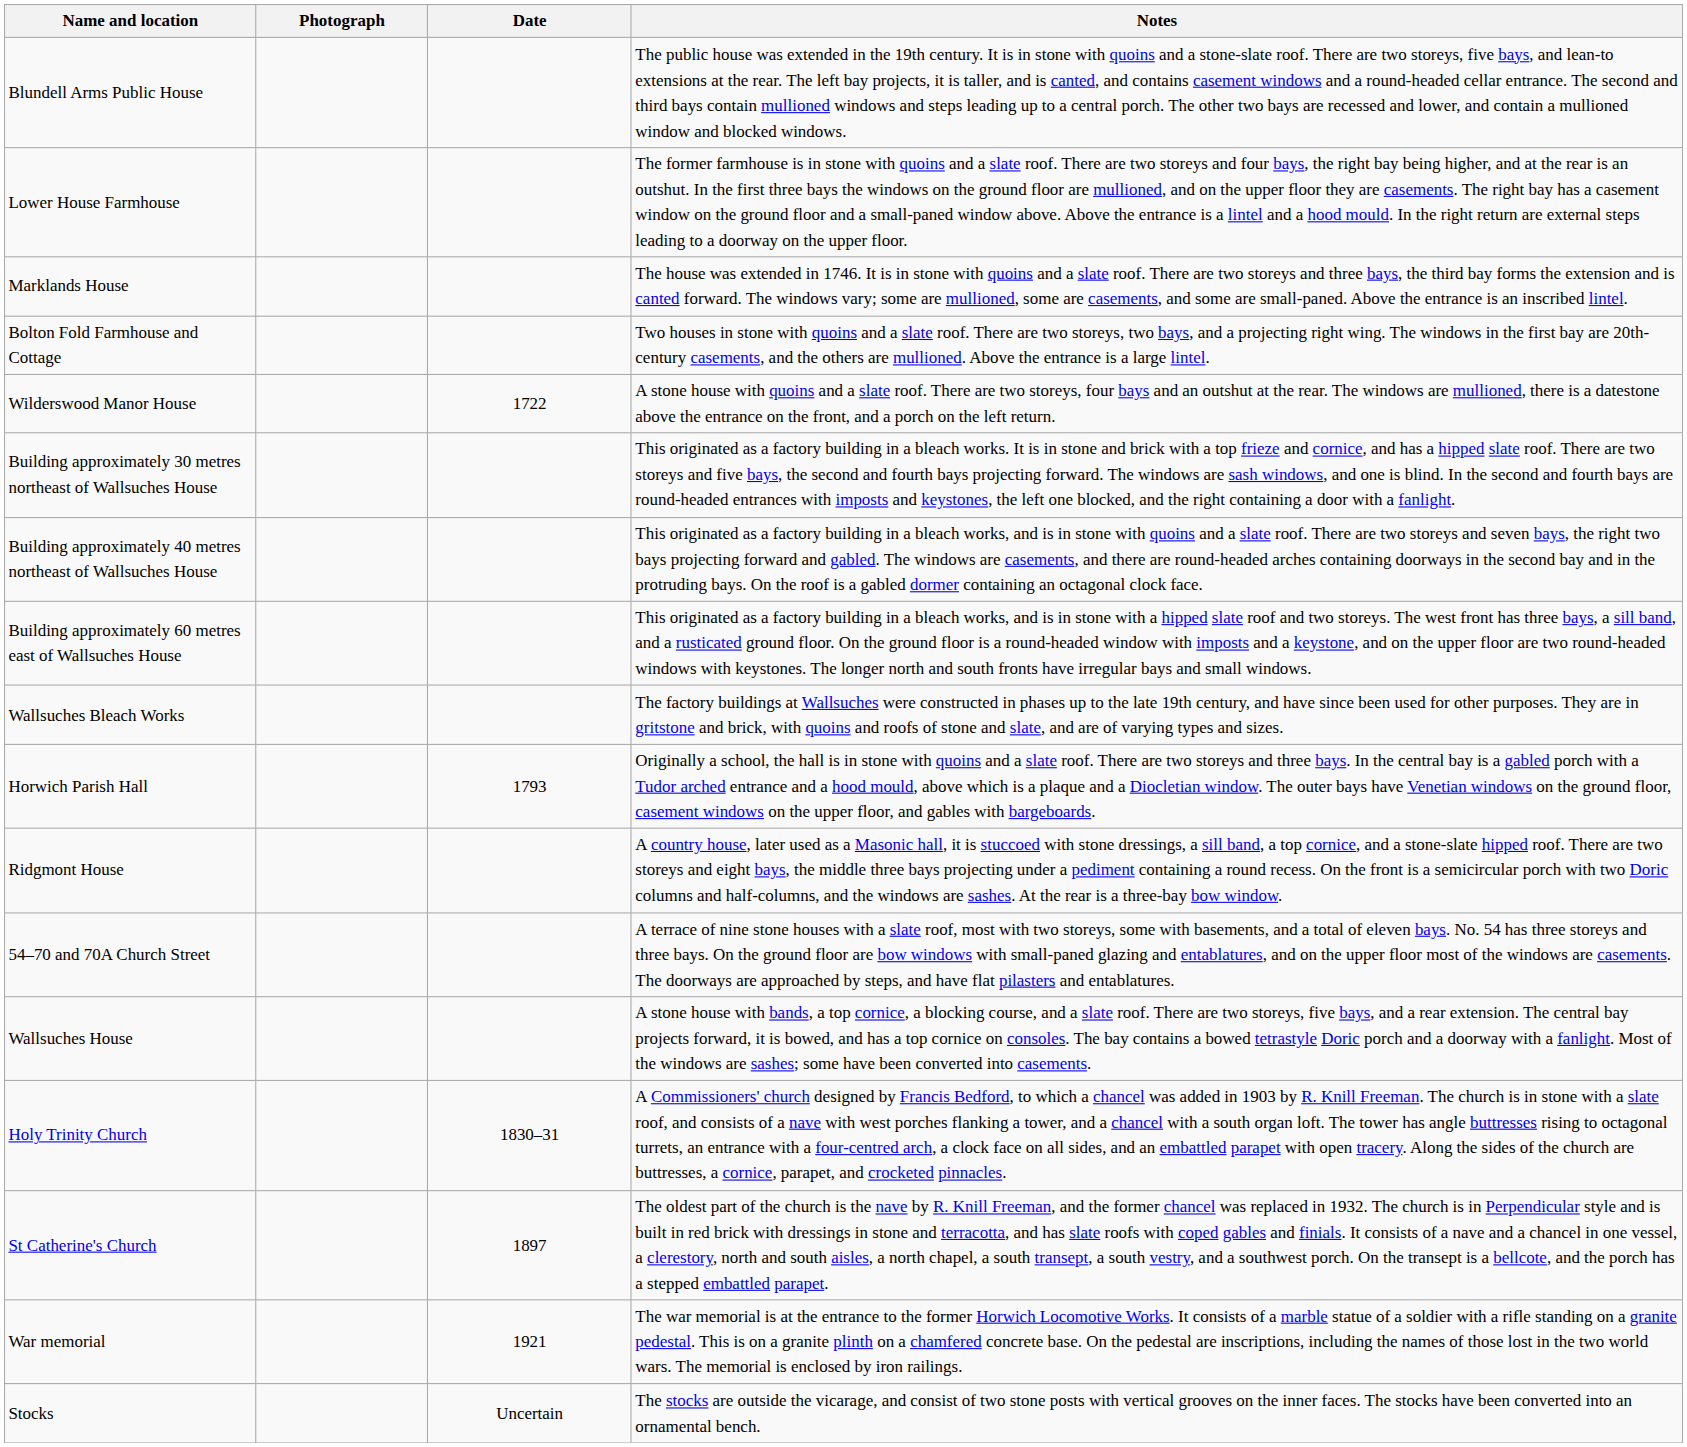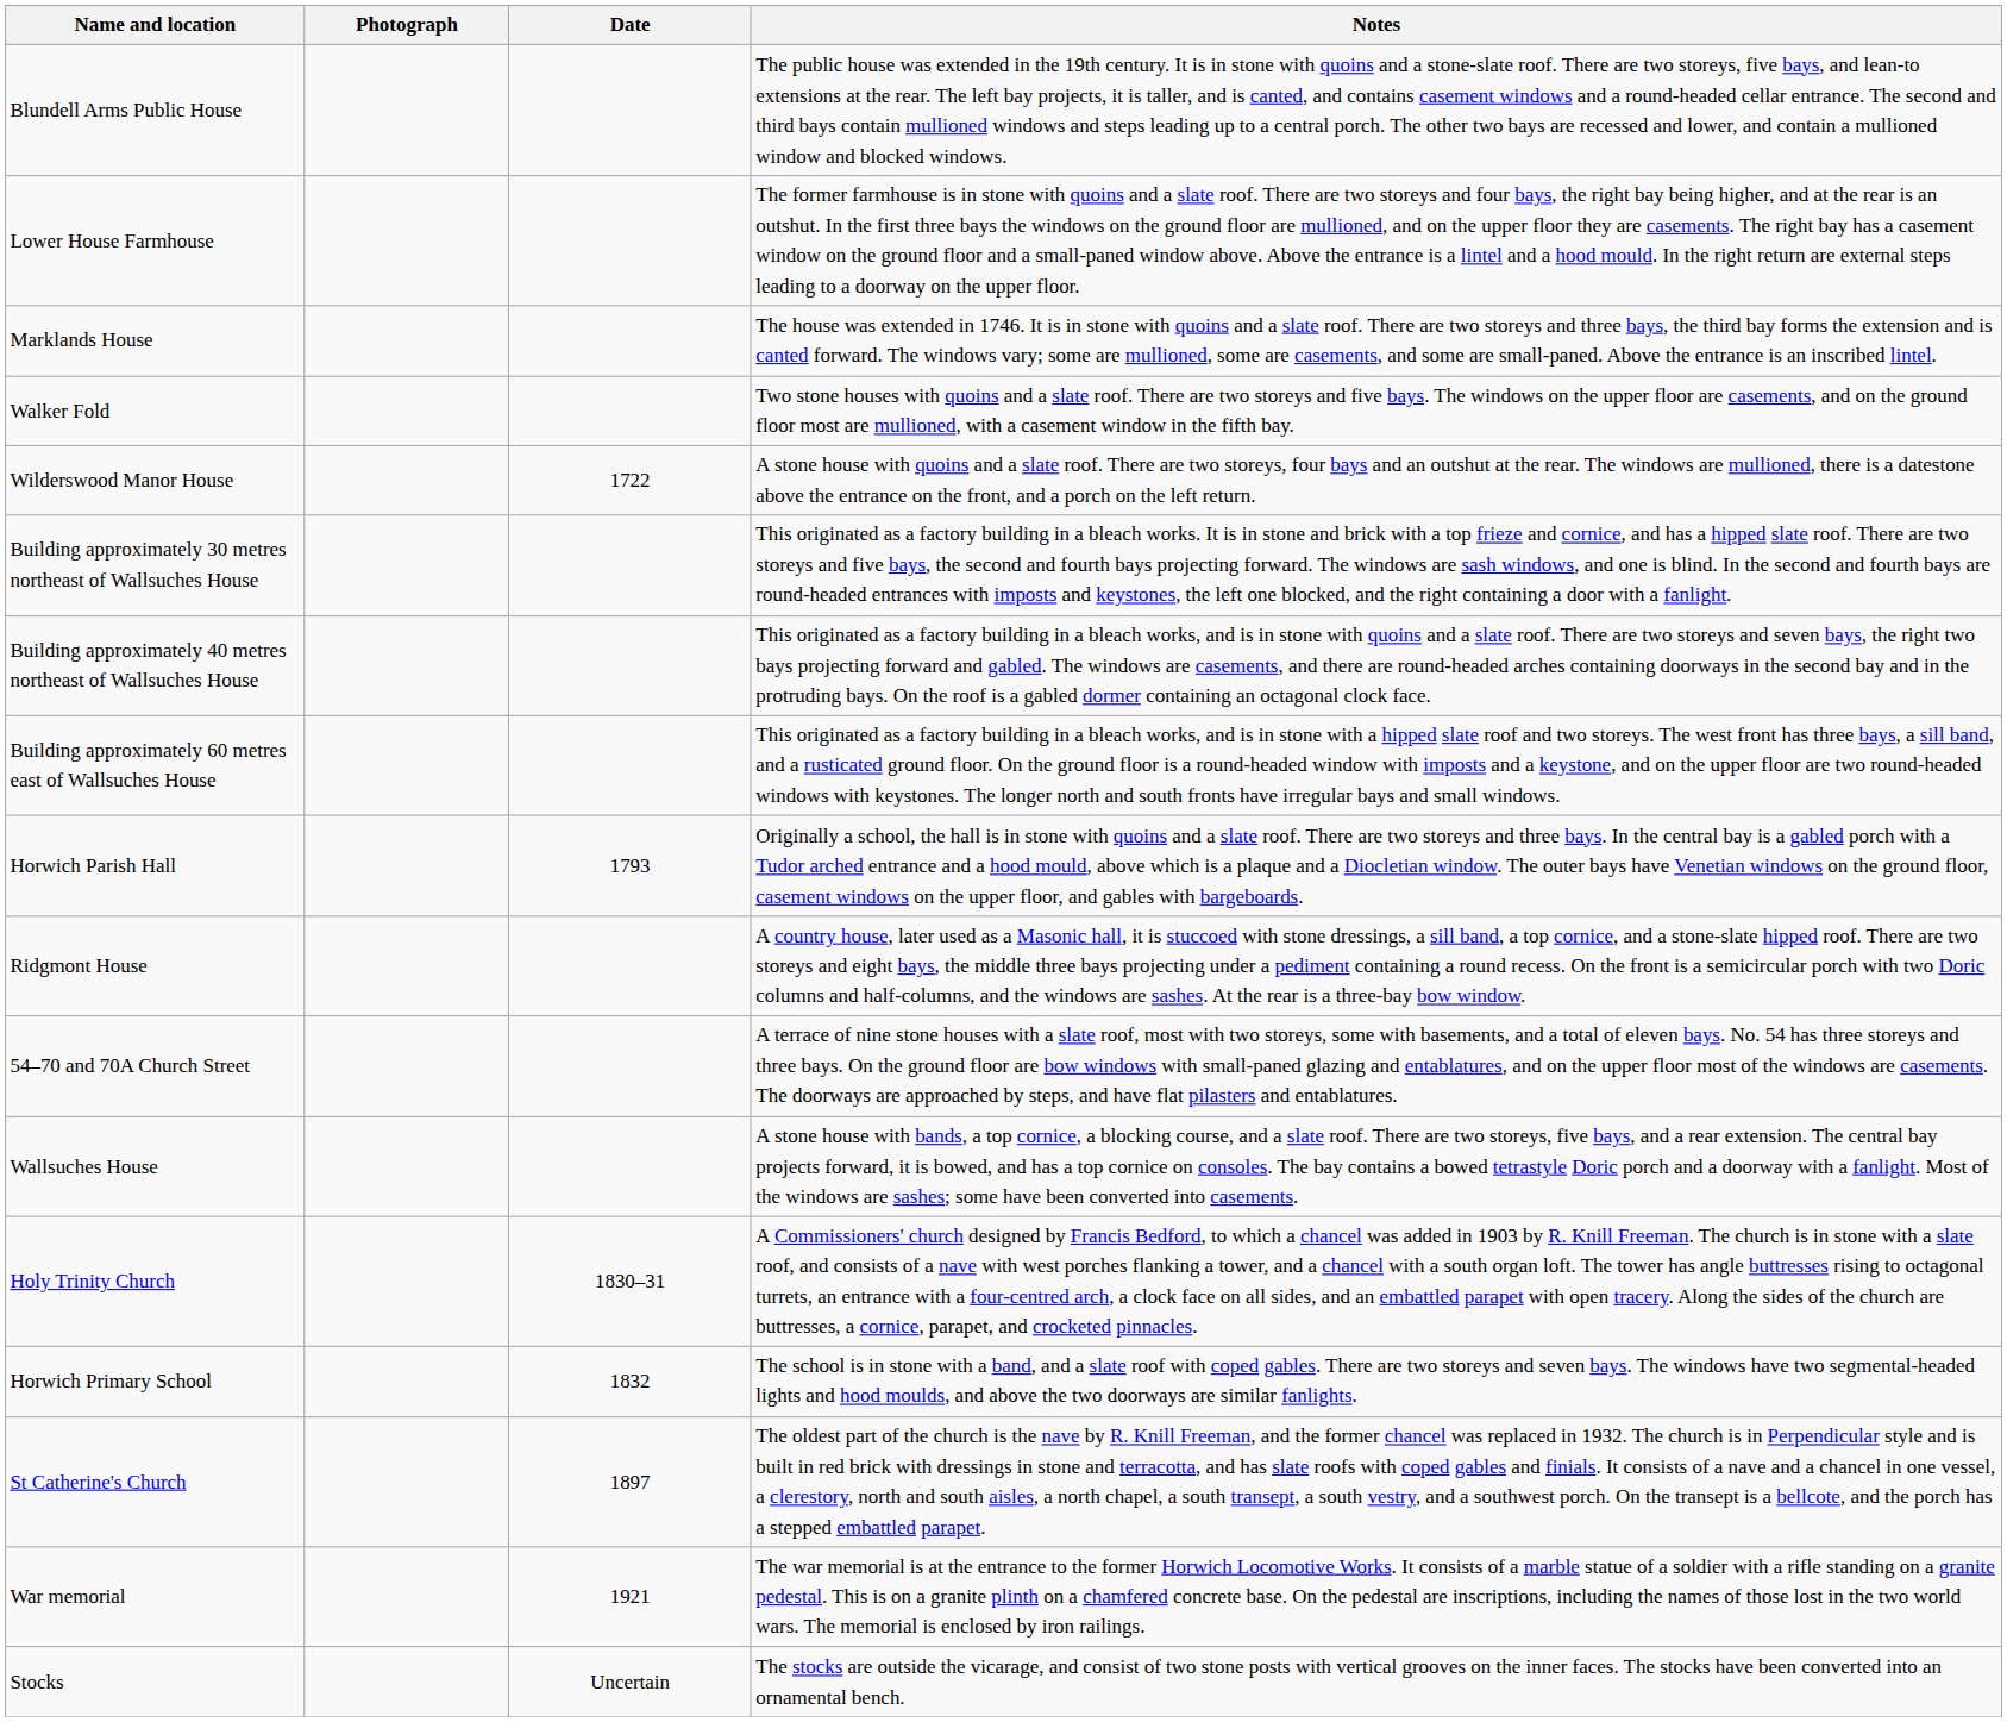+ row: Walker Fold | Two stone houses with quoins and a slate roof. There are two storeys and five bays. The windows on the upper floor are casements, and on the ground floor most are mullioned, with a casement window in the fifth bay.
- row: Bolton Fold Farmhouse and Cottage | Two houses in stone with quoins and a slate roof. There are two storeys, two bays, and a projecting right wing. The windows in the first bay are 20th-century casements, and the others are mullioned. Above the entrance is a large lintel.
- row: Wallsuches Bleach Works | The factory buildings at Wallsuches were constructed in phases up to the late 19th century, and have since been used for other purposes. They are in gritstone and brick, with quoins and roofs of stone and slate, and are of varying types and sizes.
+ row: Horwich Primary School | 1832 | The school is in stone with a band, and a slate roof with coped gables. There are two storeys and seven bays. The windows have two segmental-headed lights and hood moulds, and above the two doorways are similar fanlights.
